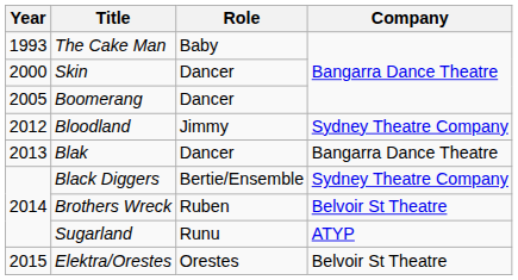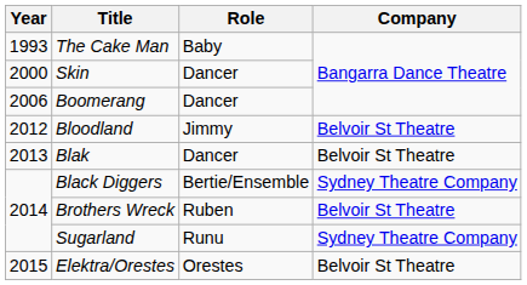Boomerang | Year: 2005 -> 2006
Bloodland | Company: Sydney Theatre Company -> Belvoir St Theatre
Blak | Company: Bangarra Dance Theatre -> Belvoir St Theatre
Sugarland | Company: ATYP -> Sydney Theatre Company
